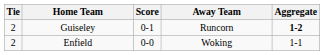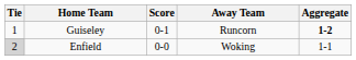Guiseley | Tie: 2 -> 1
Enfield | Tie: no background -> lightgrey background
